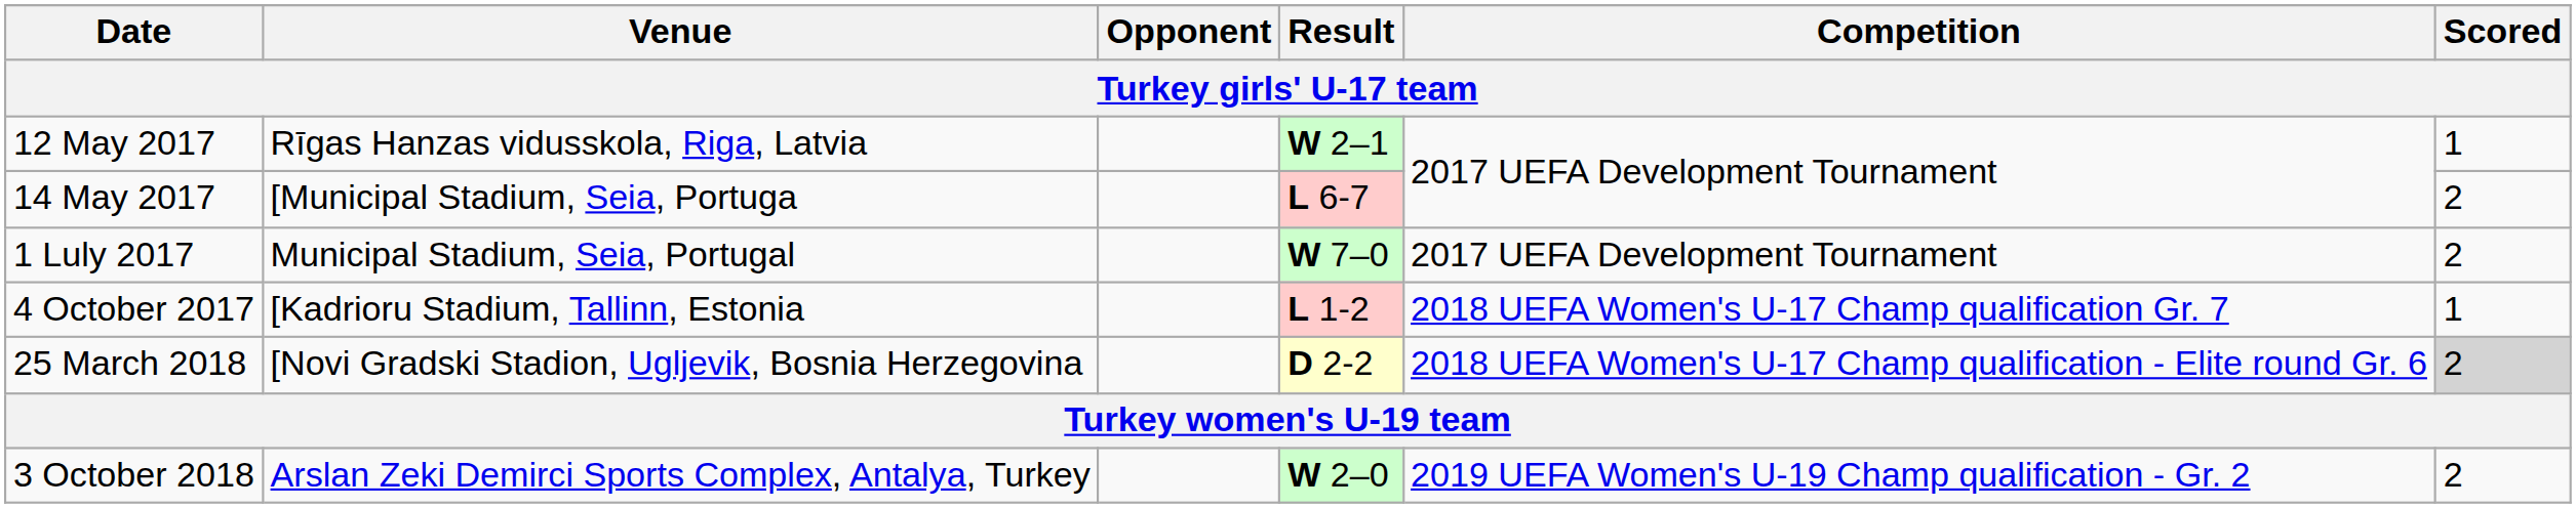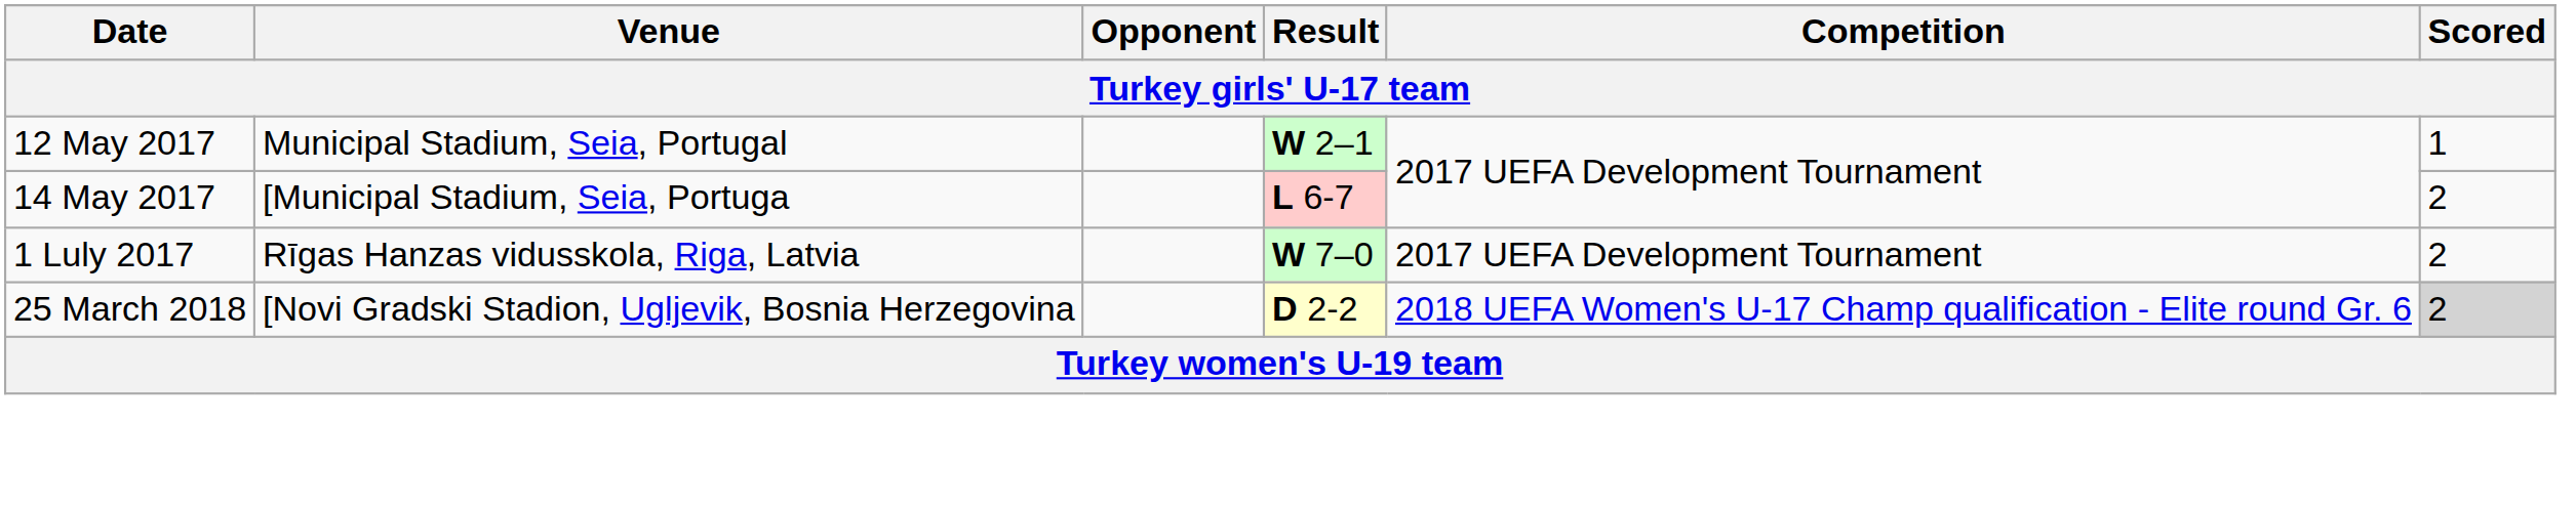12 May 2017 | Venue: Rīgas Hanzas vidusskola, Riga, Latvia -> Municipal Stadium, Seia, Portugal
1 Luly 2017 | Venue: Municipal Stadium, Seia, Portugal -> Rīgas Hanzas vidusskola, Riga, Latvia
- row: 4 October 2017 | [Kadrioru Stadium, Tallinn, Estonia | L 1-2 | 2018 UEFA Women's U-17 Champ qualification Gr. 7 | 1
- row: 3 October 2018 | Arslan Zeki Demirci Sports Complex, Antalya, Turkey | W 2–0 | 2019 UEFA Women's U-19 Champ qualification - Gr. 2 | 2
